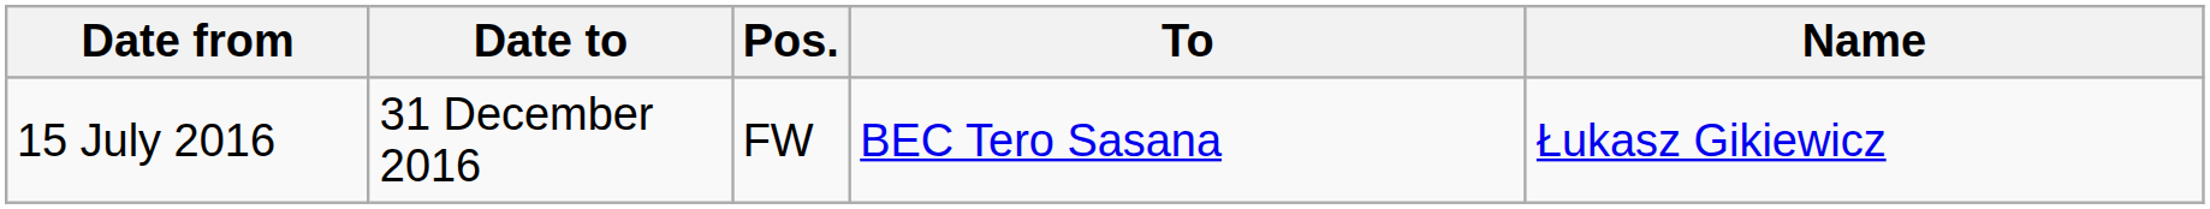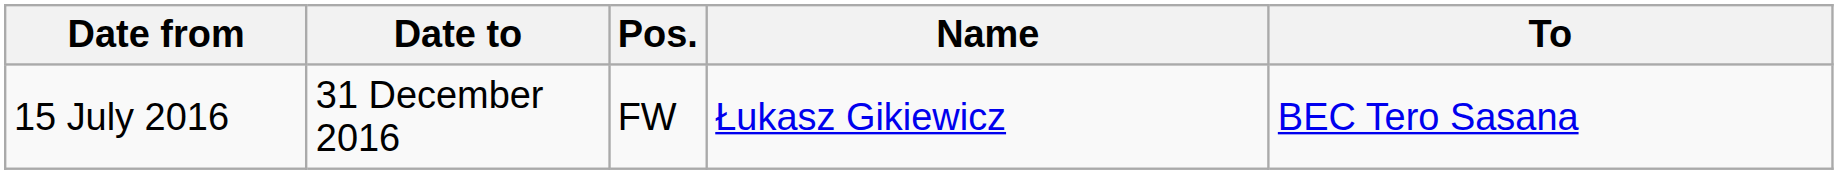columns swapped: Name <-> To
